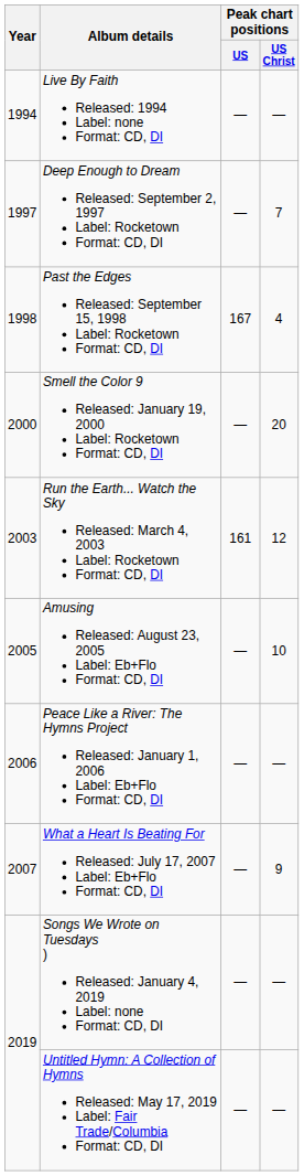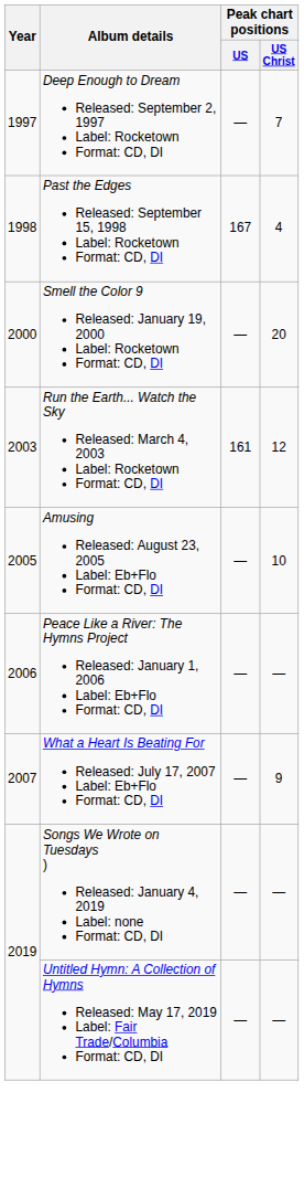- row: 1994 | Live By Faith Released: 1994 Label: none Format: CD, DI | — | —
